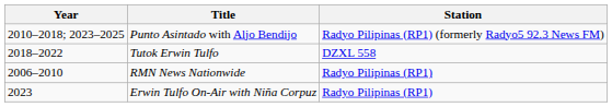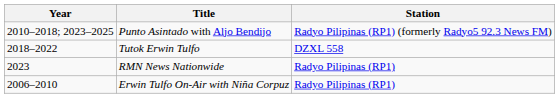RMN News Nationwide | Year: 2006–2010 -> 2023
Erwin Tulfo On-Air with Niña Corpuz | Year: 2023 -> 2006–2010
